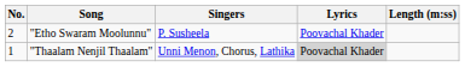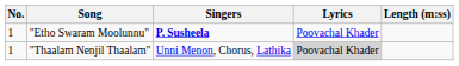"Etho Swaram Moolunnu" | No.: 2 -> 1
"Etho Swaram Moolunnu" | Singers: normal -> bold
